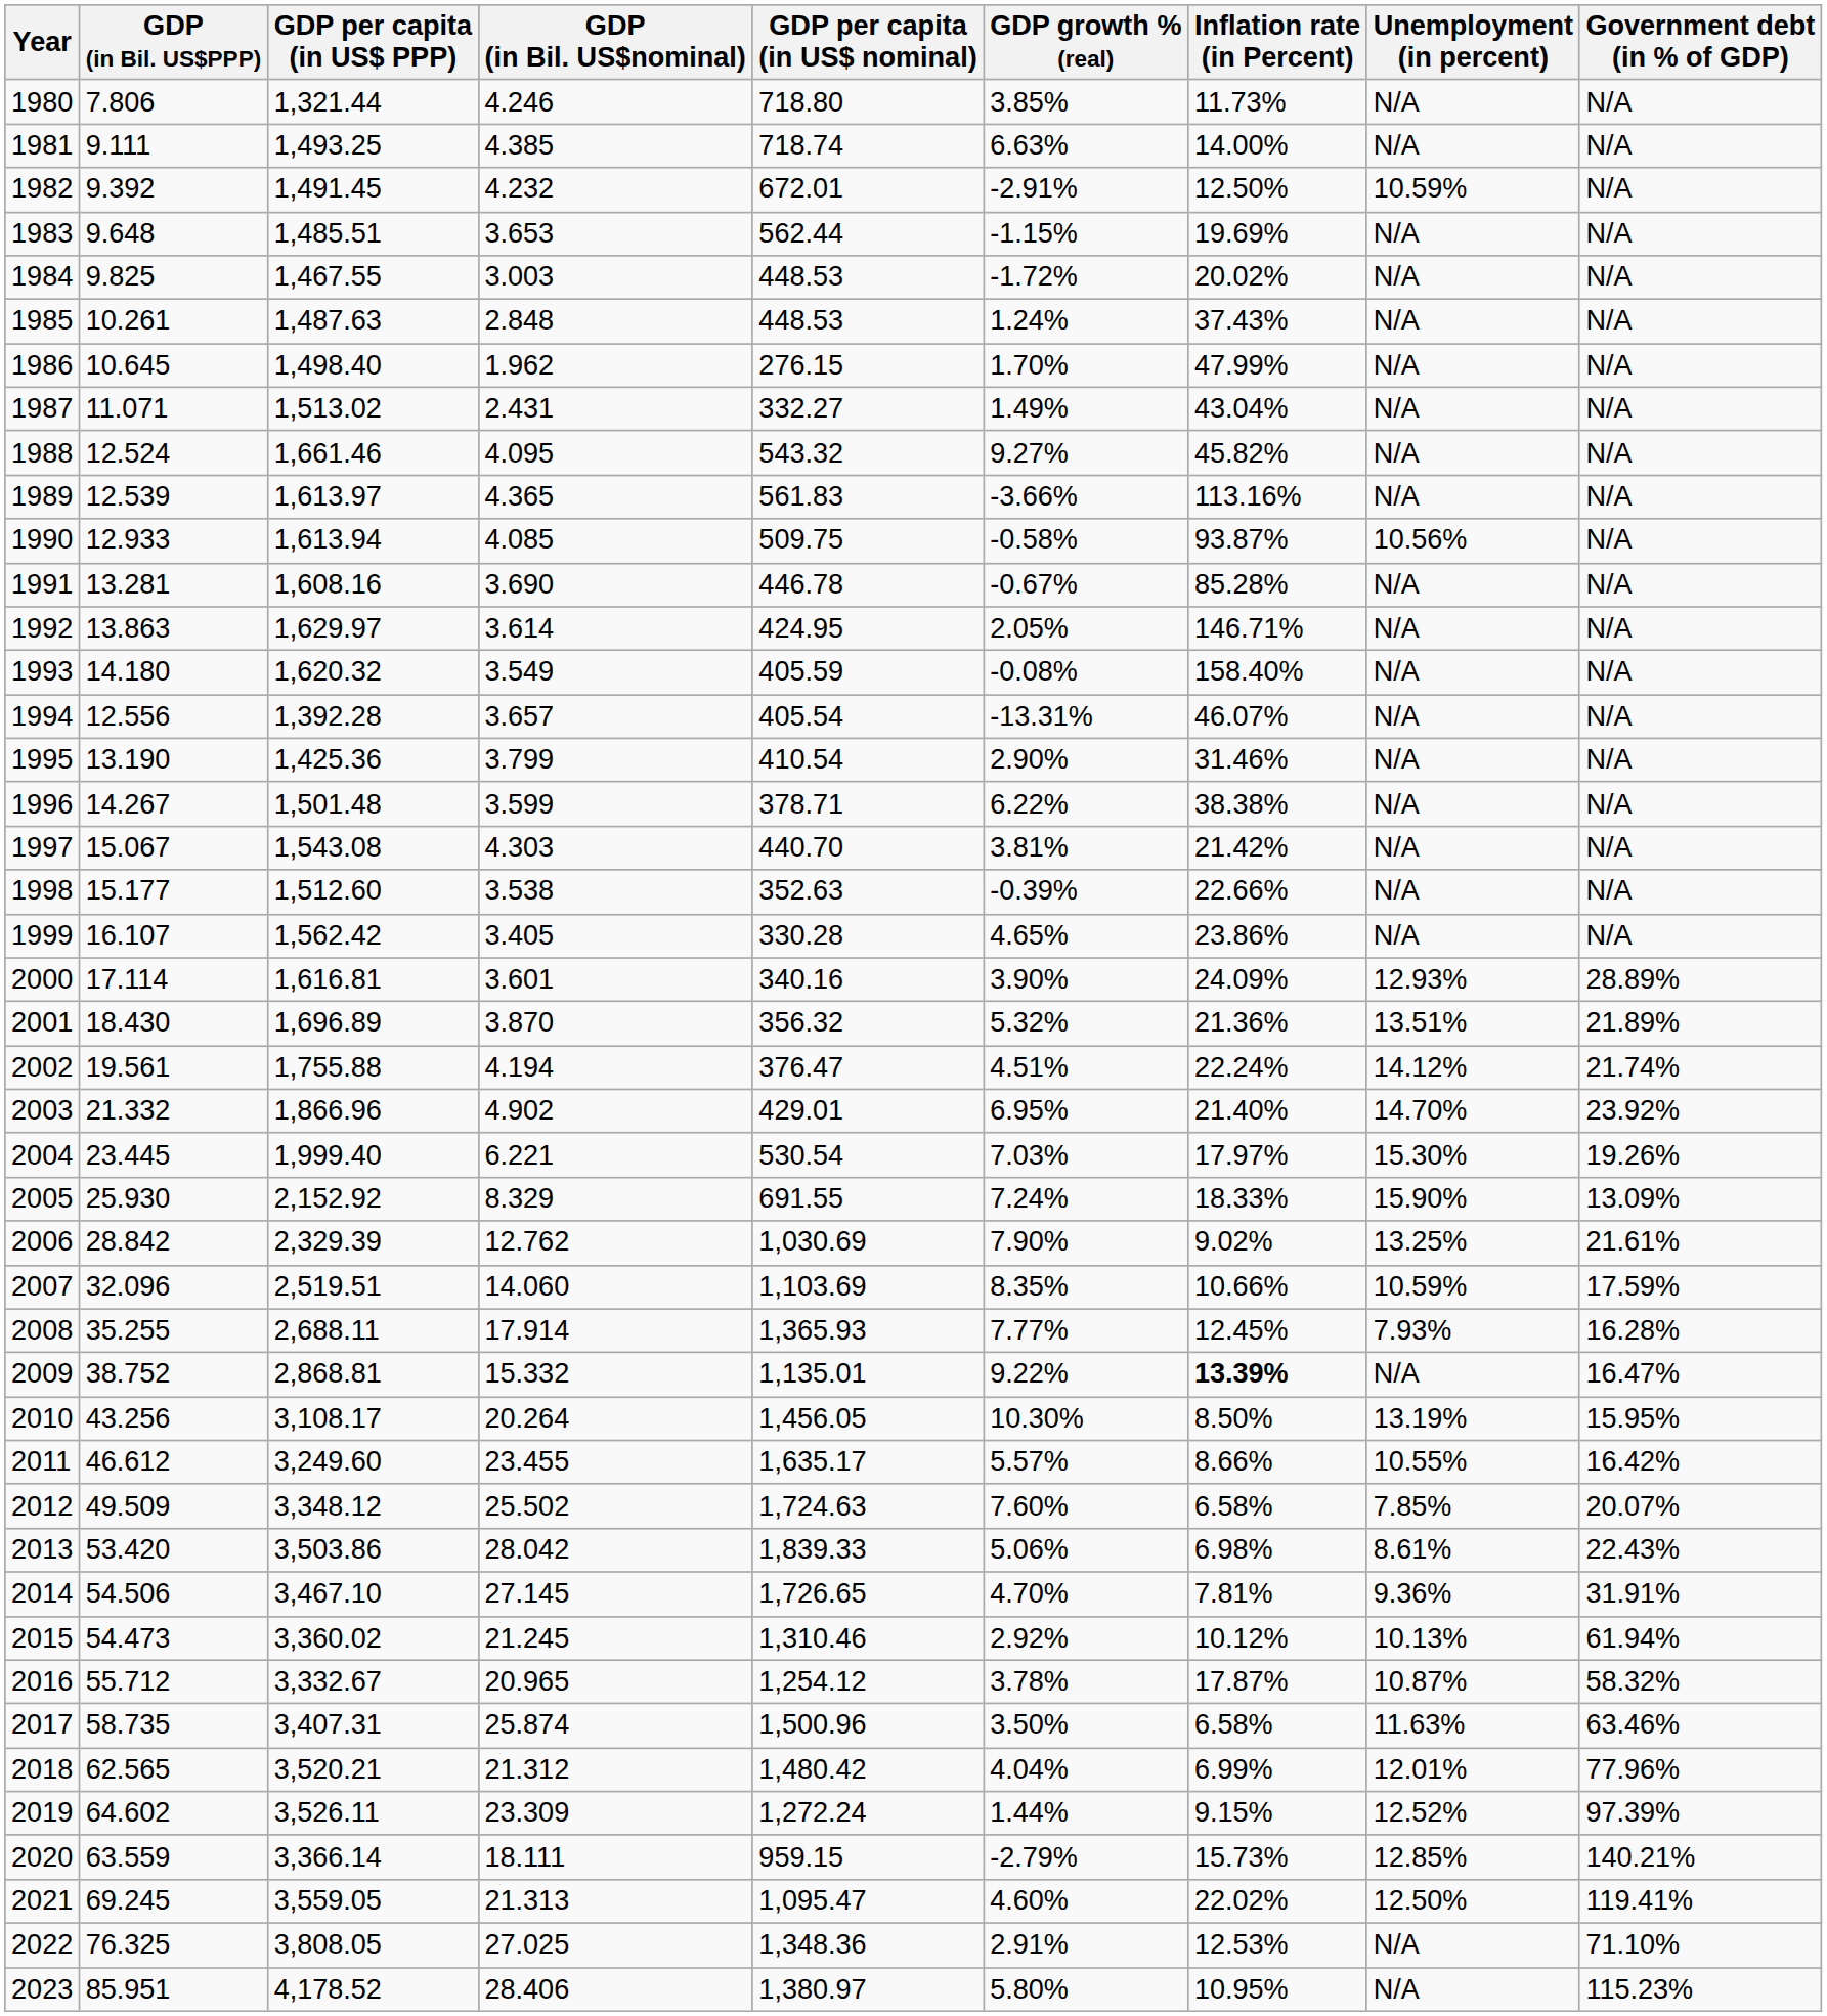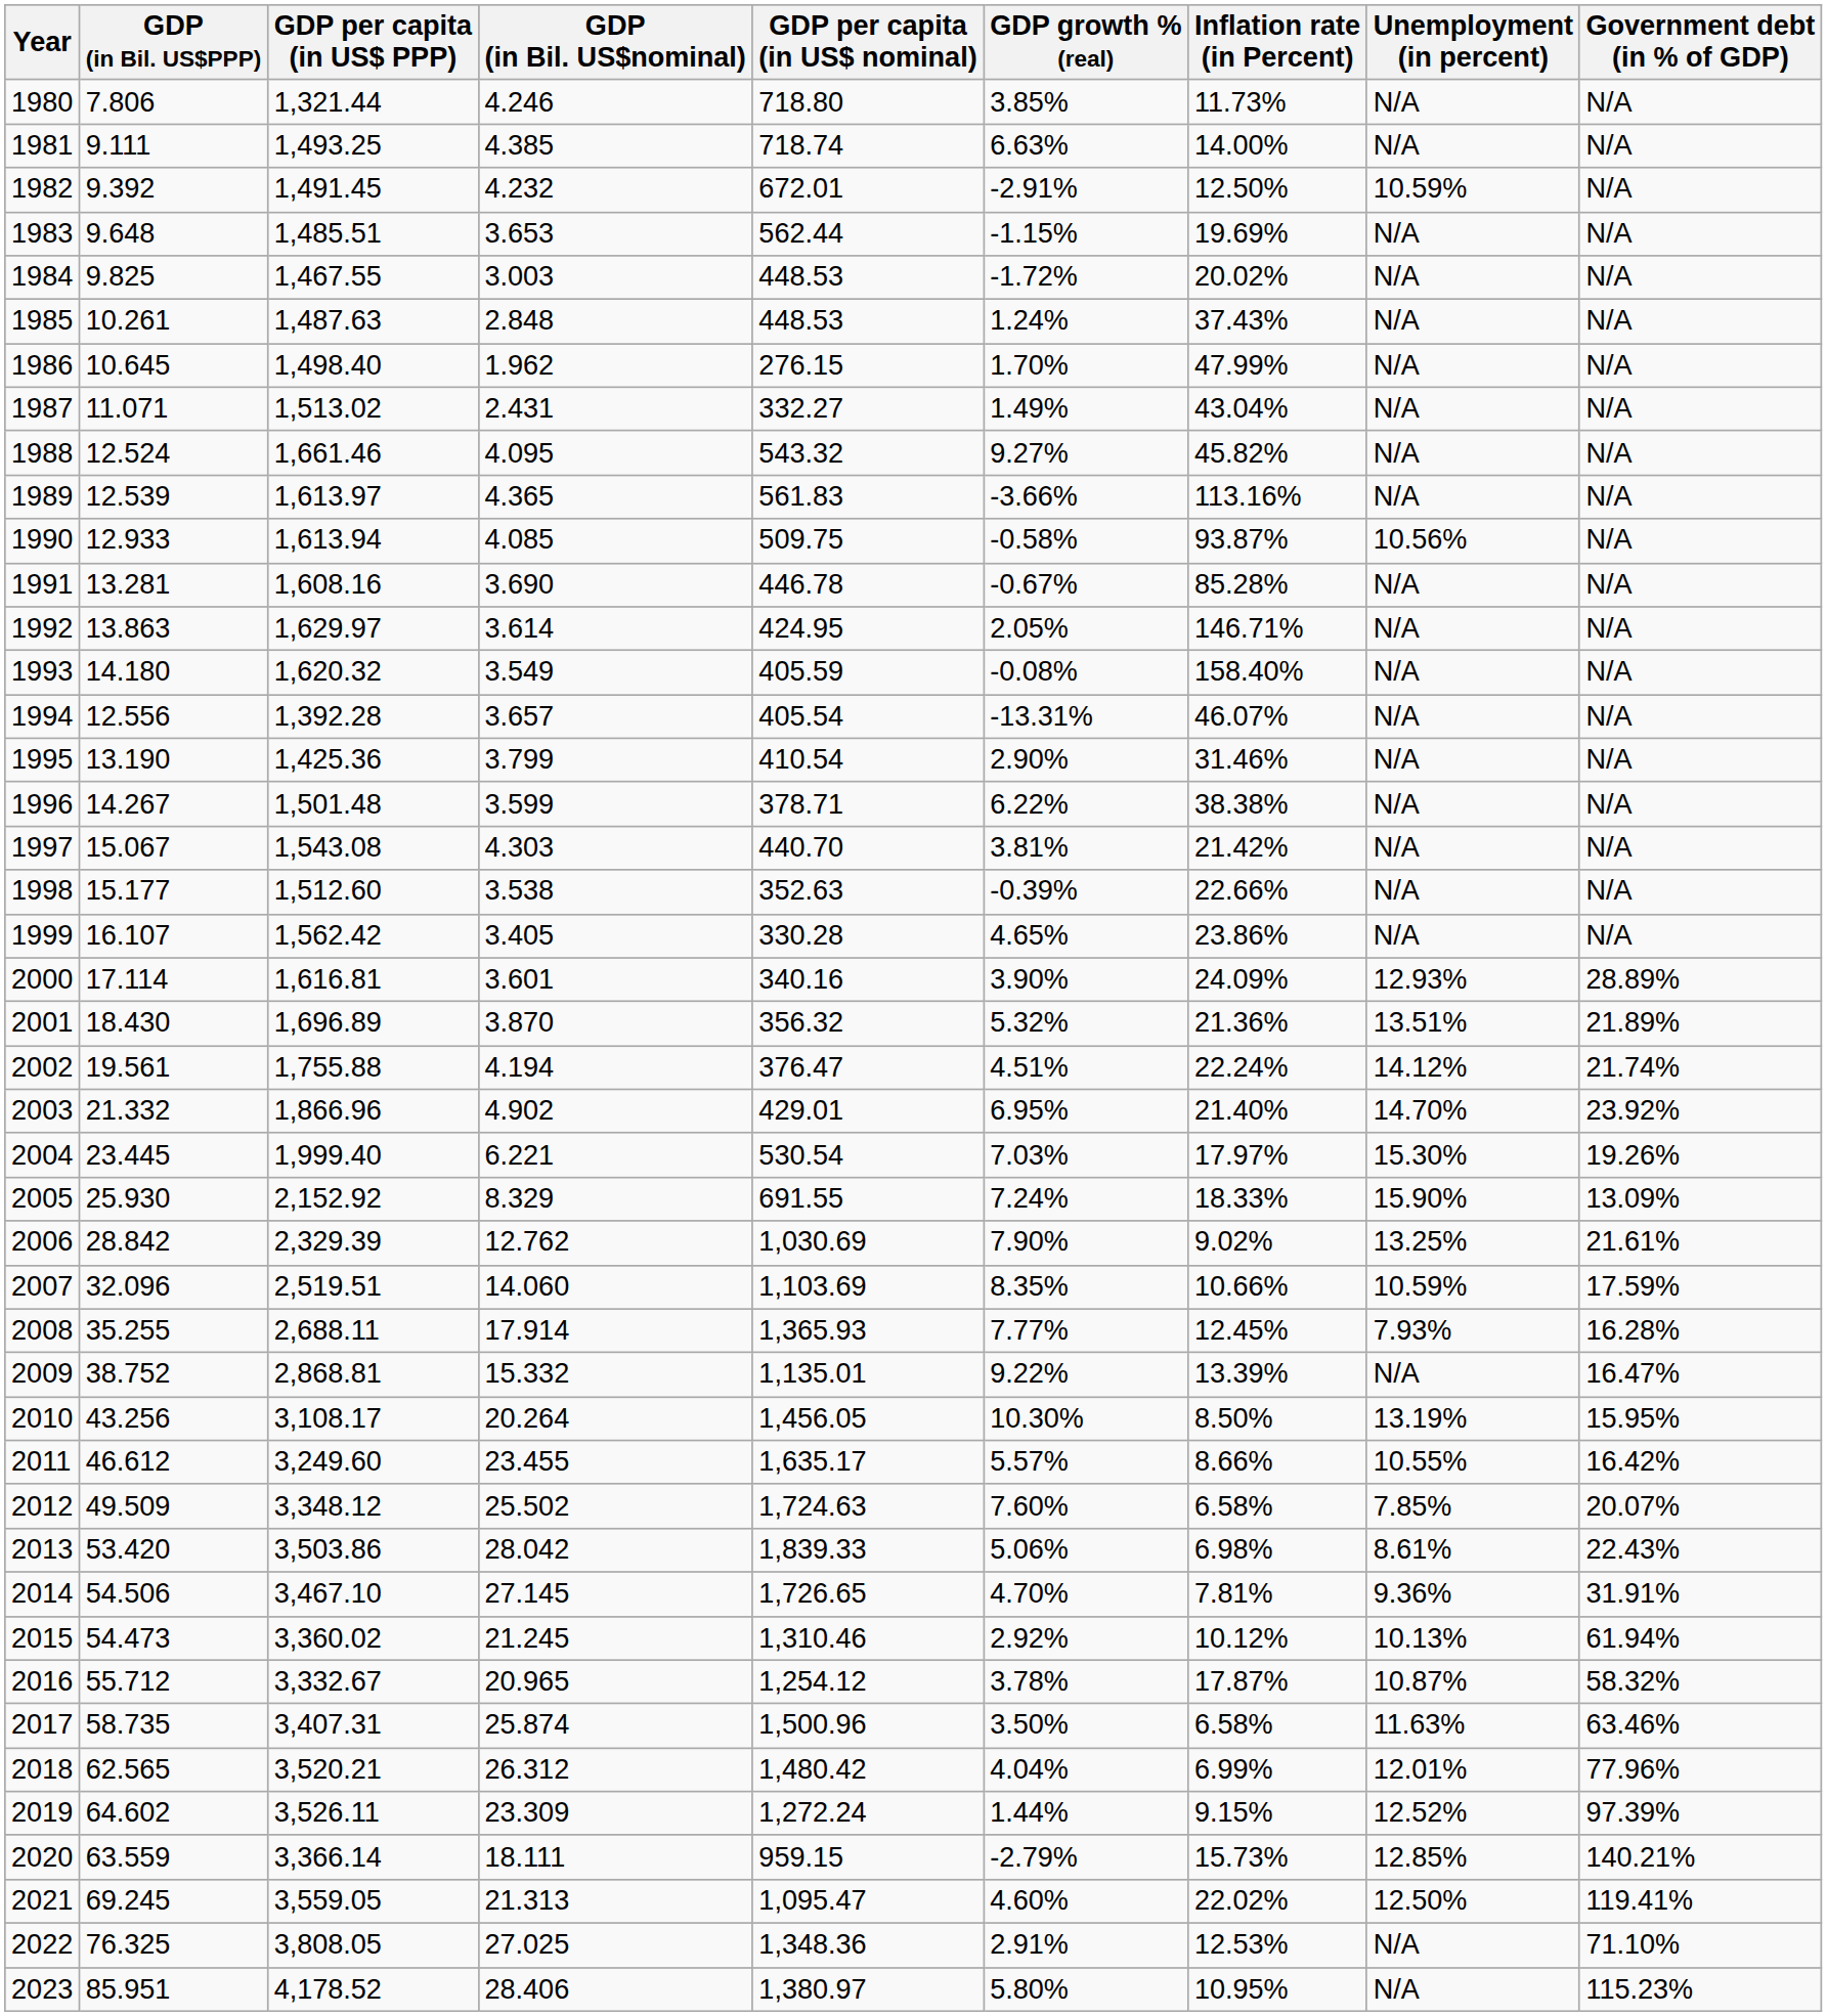2009 | Inflation rate (in Percent): bold -> normal
2018 | GDP (in Bil. US$nominal): 21.312 -> 26.312
